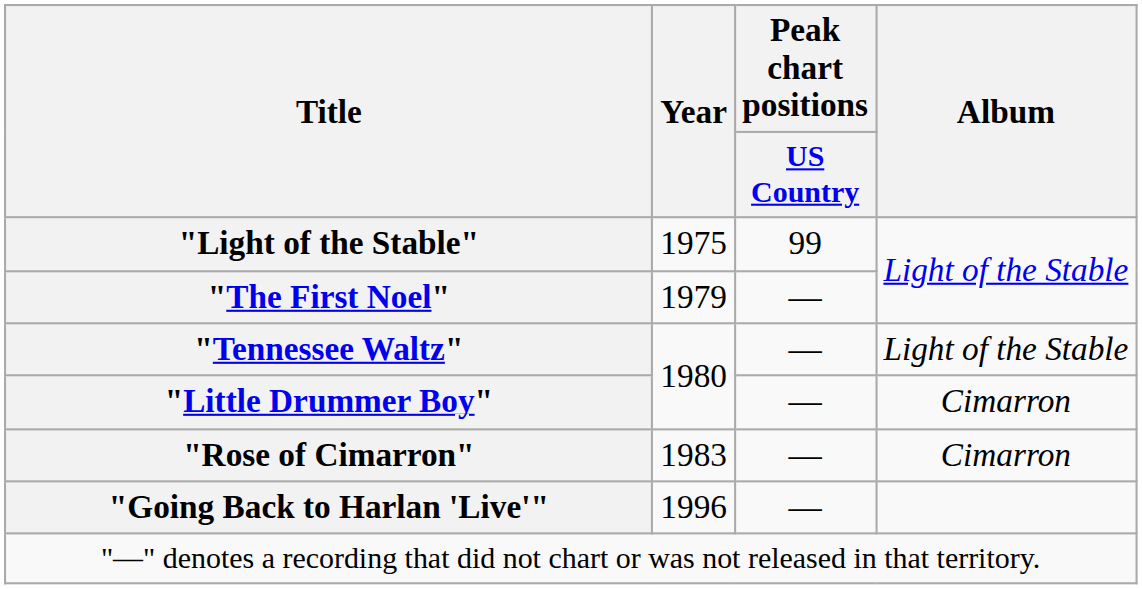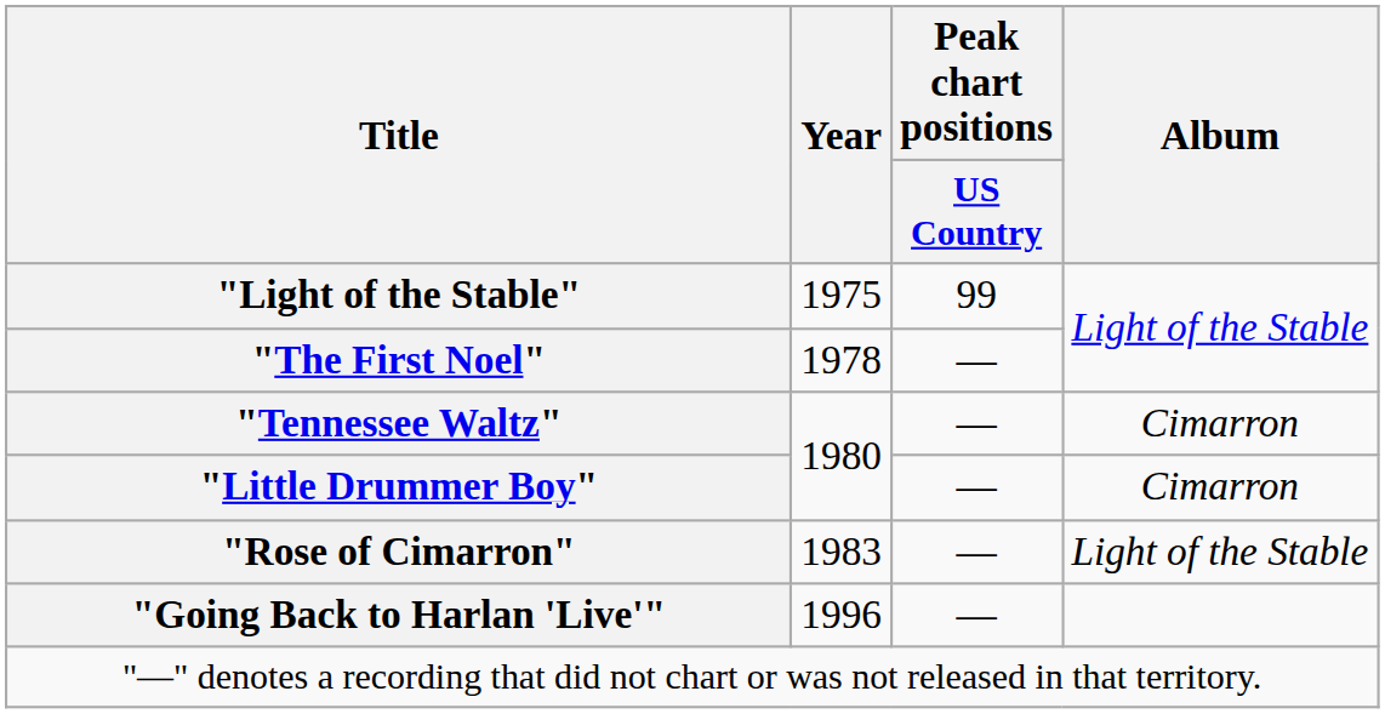"The First Noel" | Year: 1979 -> 1978
"Tennessee Waltz" | Album: Light of the Stable -> Cimarron
"Rose of Cimarron" | Album: Cimarron -> Light of the Stable
